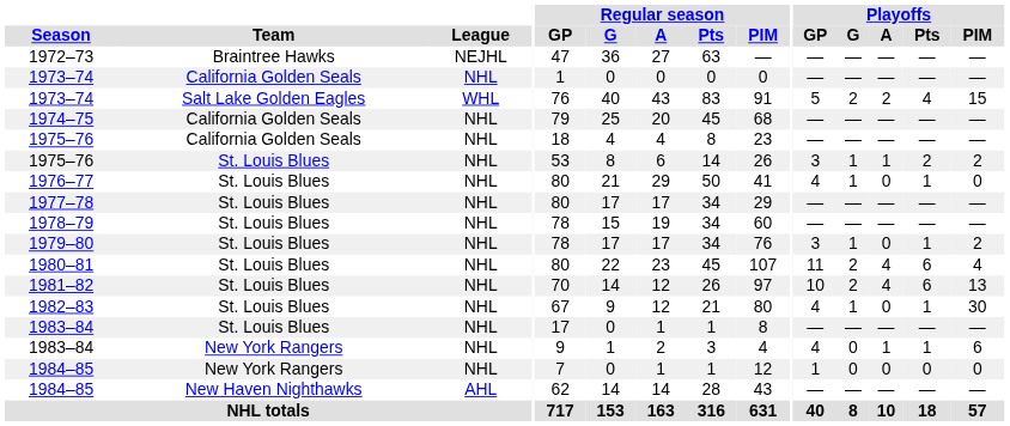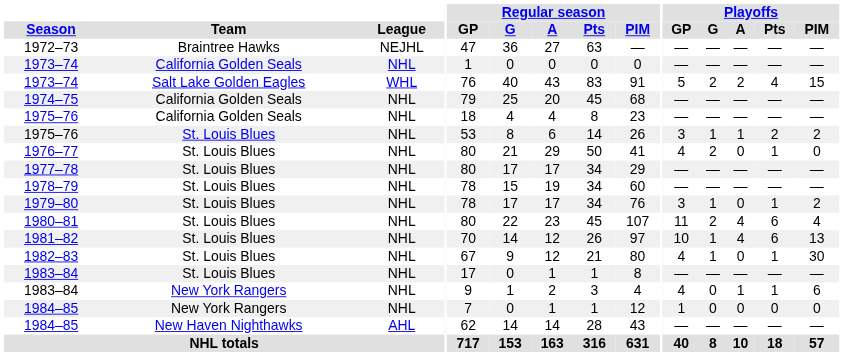1976–77 | Playoffs / G: 1 -> 2
1981–82 | Playoffs / G: 2 -> 1
